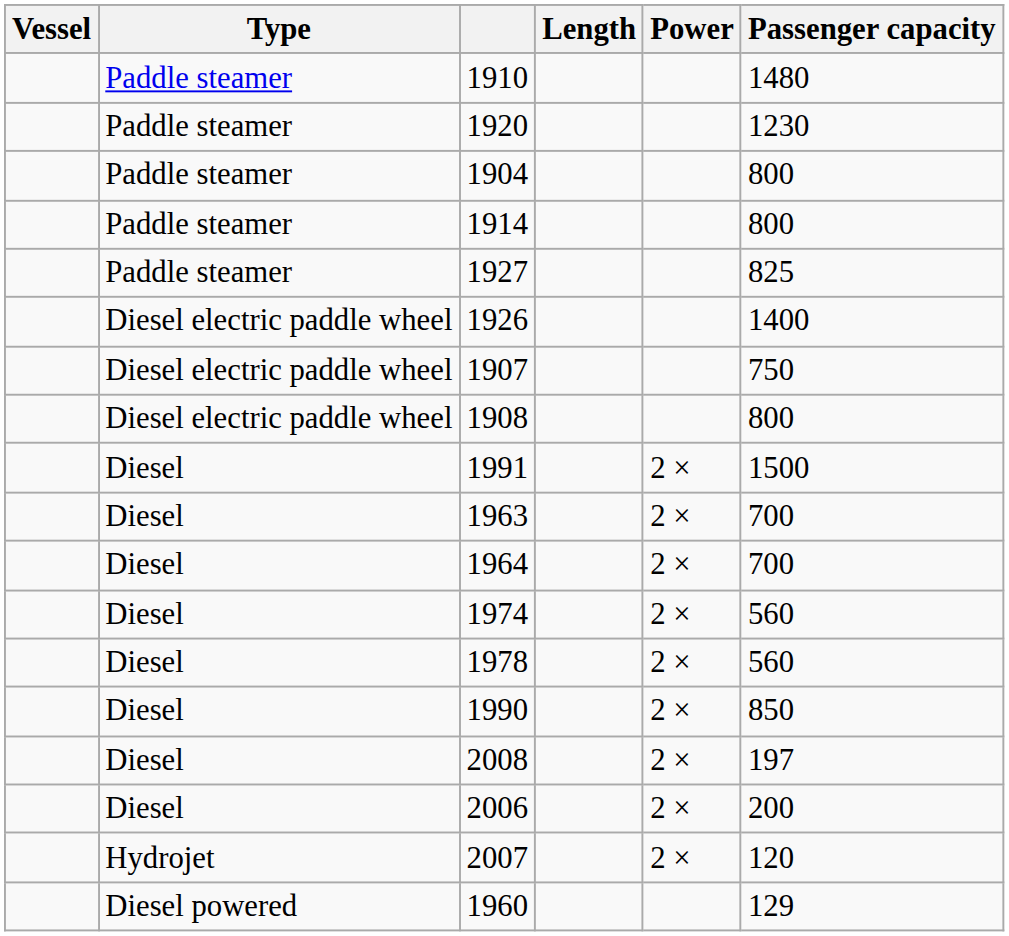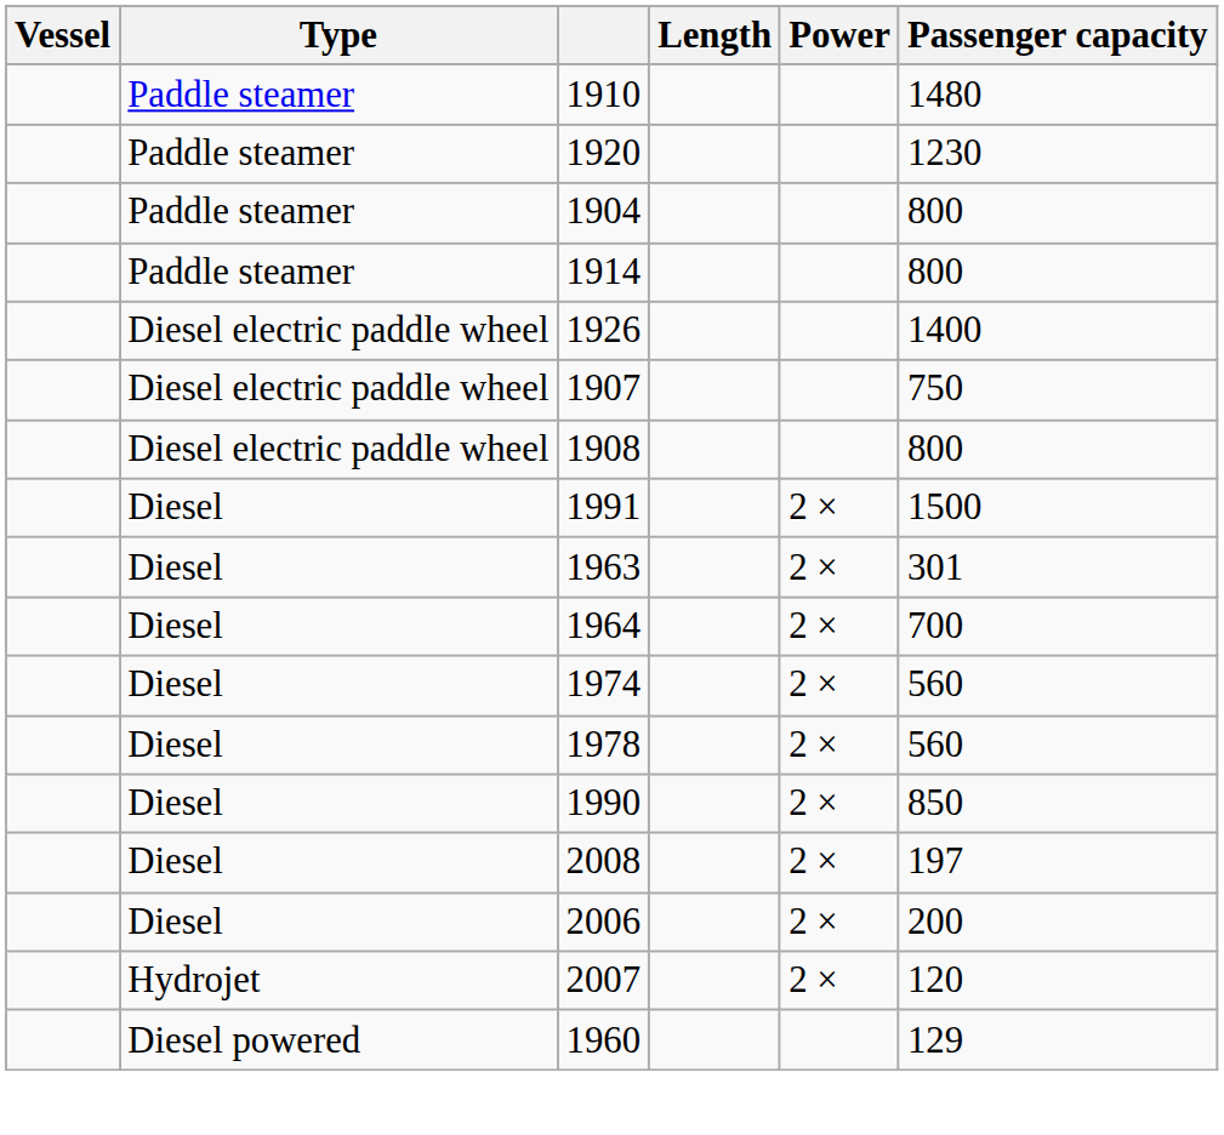- row: Paddle steamer | 1927 | 825
1963 | Passenger capacity: 700 -> 301
